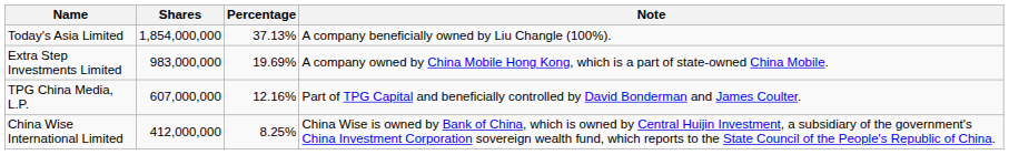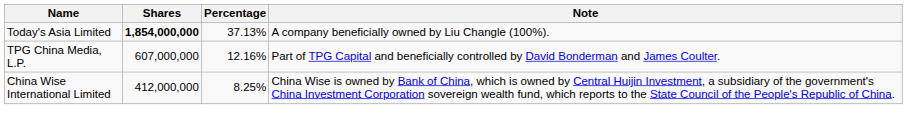Today's Asia Limited | Shares: normal -> bold
- row: Extra Step Investments Limited | 983,000,000 | 19.69% | A company owned by China Mobile Hong Kong, which is a part of state-owned China Mobile.
